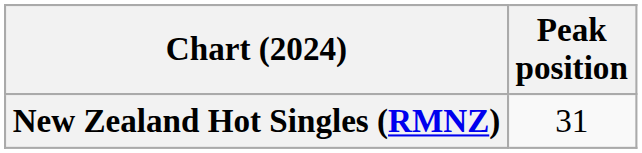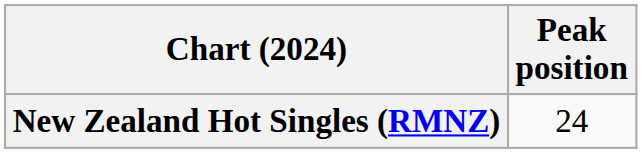New Zealand Hot Singles (RMNZ) | Peak position: 31 -> 24
